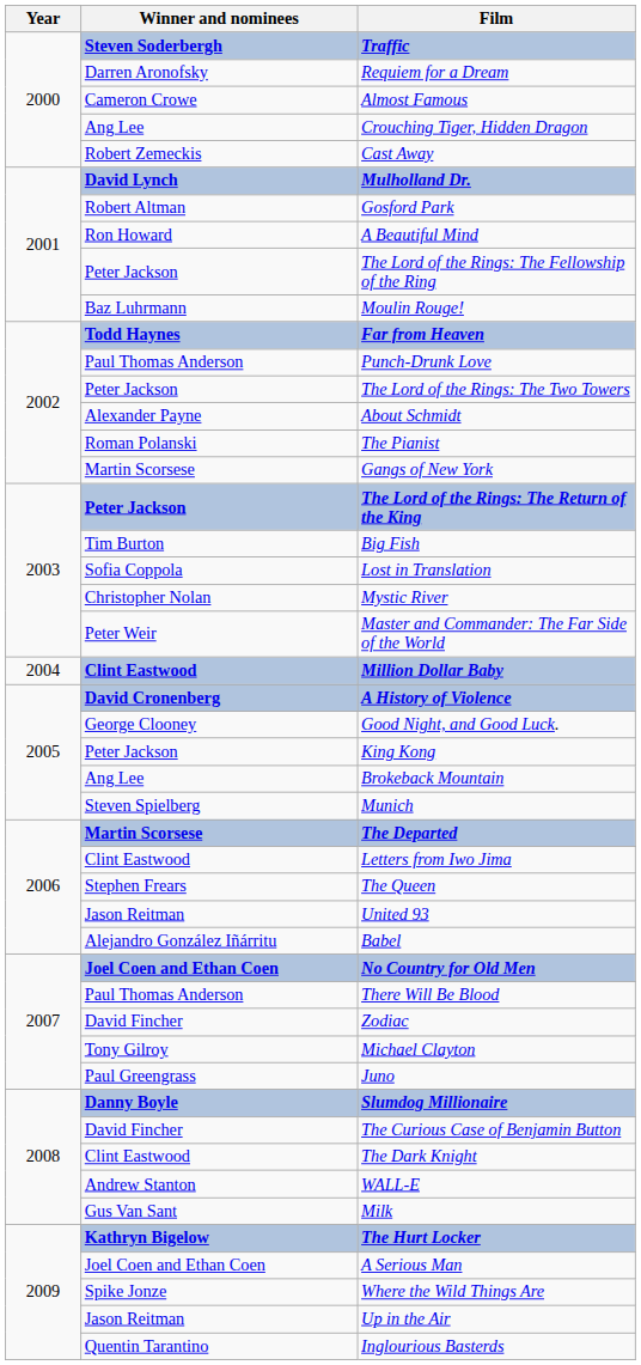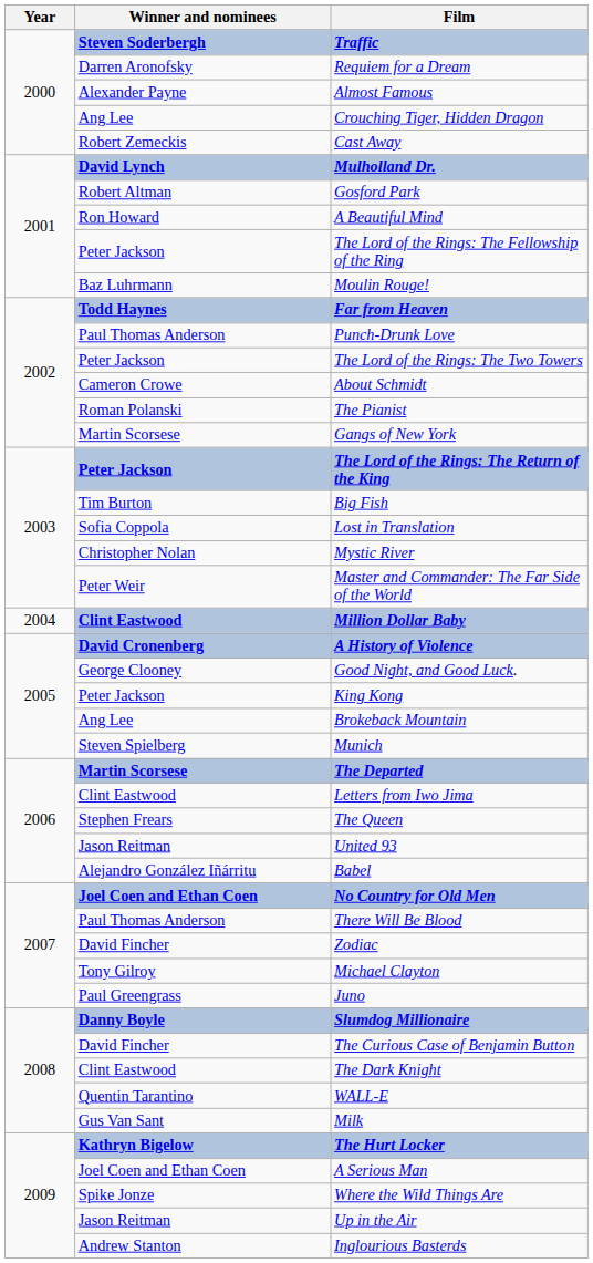Almost Famous | Winner and nominees: Cameron Crowe -> Alexander Payne
About Schmidt | Winner and nominees: Alexander Payne -> Cameron Crowe
WALL-E | Winner and nominees: Andrew Stanton -> Quentin Tarantino
Inglourious Basterds | Winner and nominees: Quentin Tarantino -> Andrew Stanton
